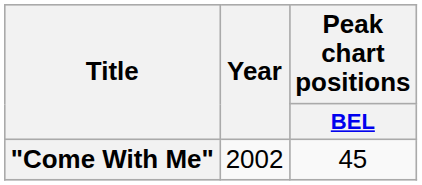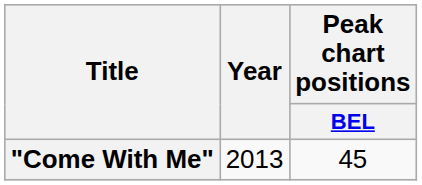"Come With Me" | Year: 2002 -> 2013
